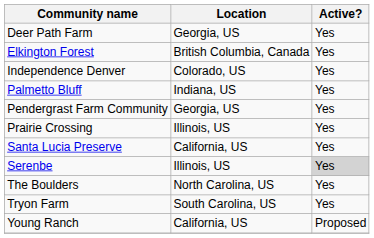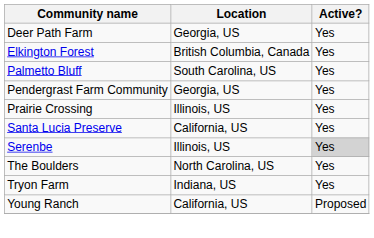- row: Independence Denver | Colorado, US | Yes
Palmetto Bluff | Location: Indiana, US -> South Carolina, US
Tryon Farm | Location: South Carolina, US -> Indiana, US
